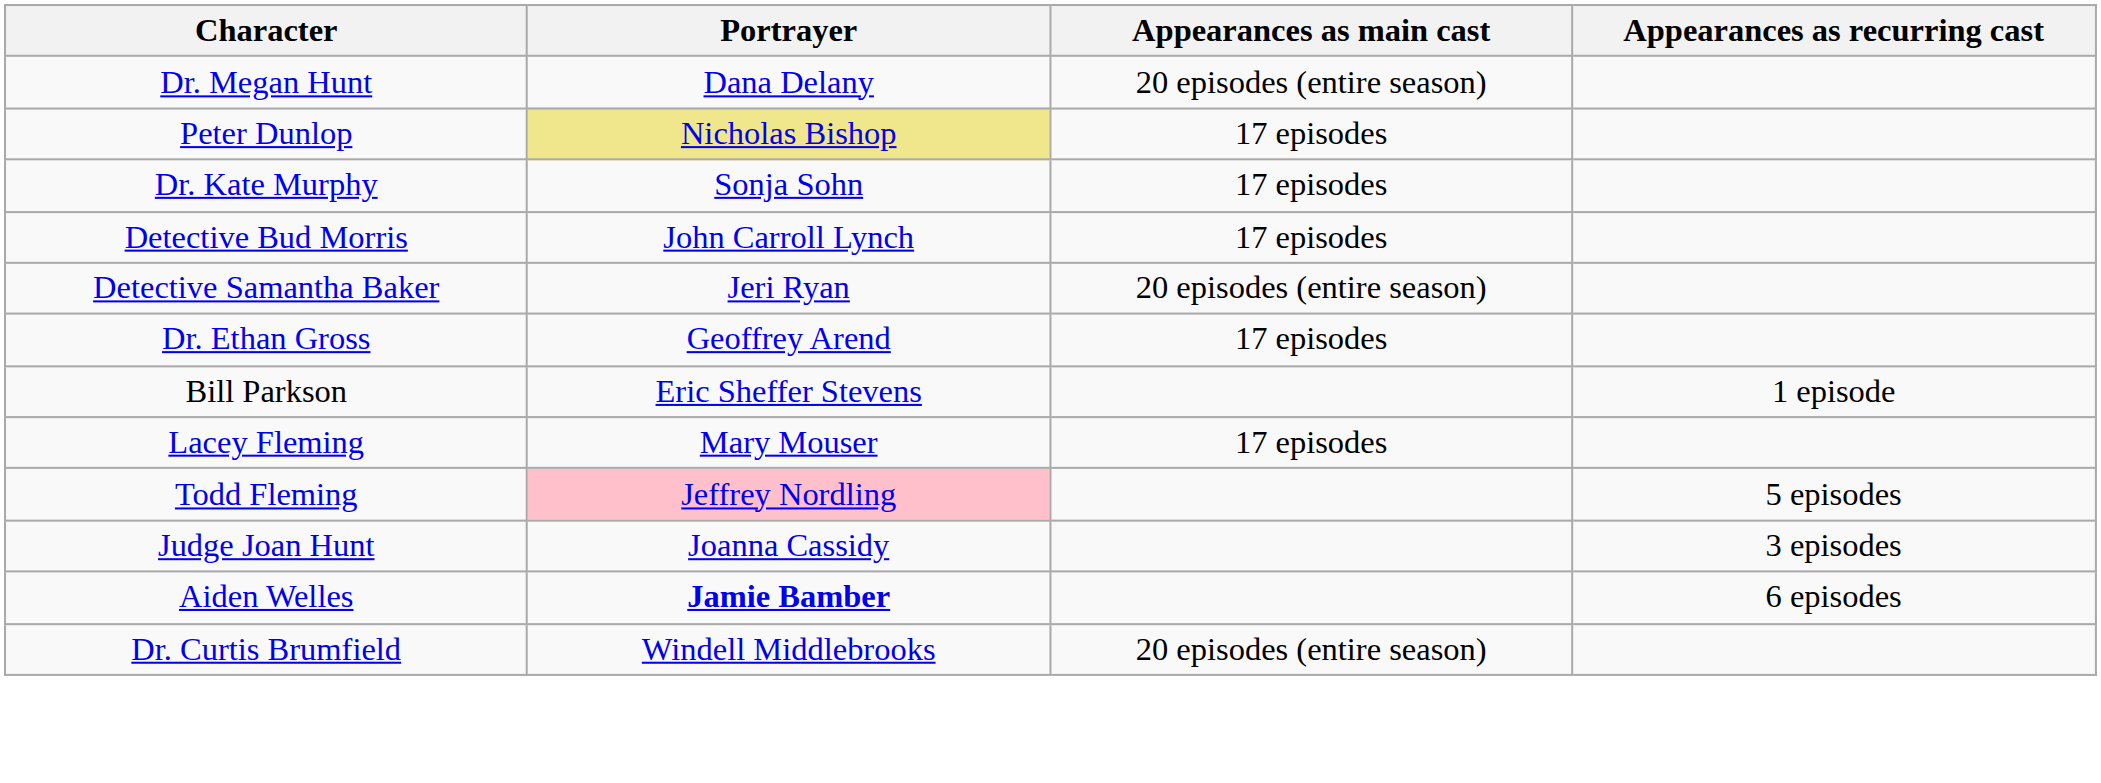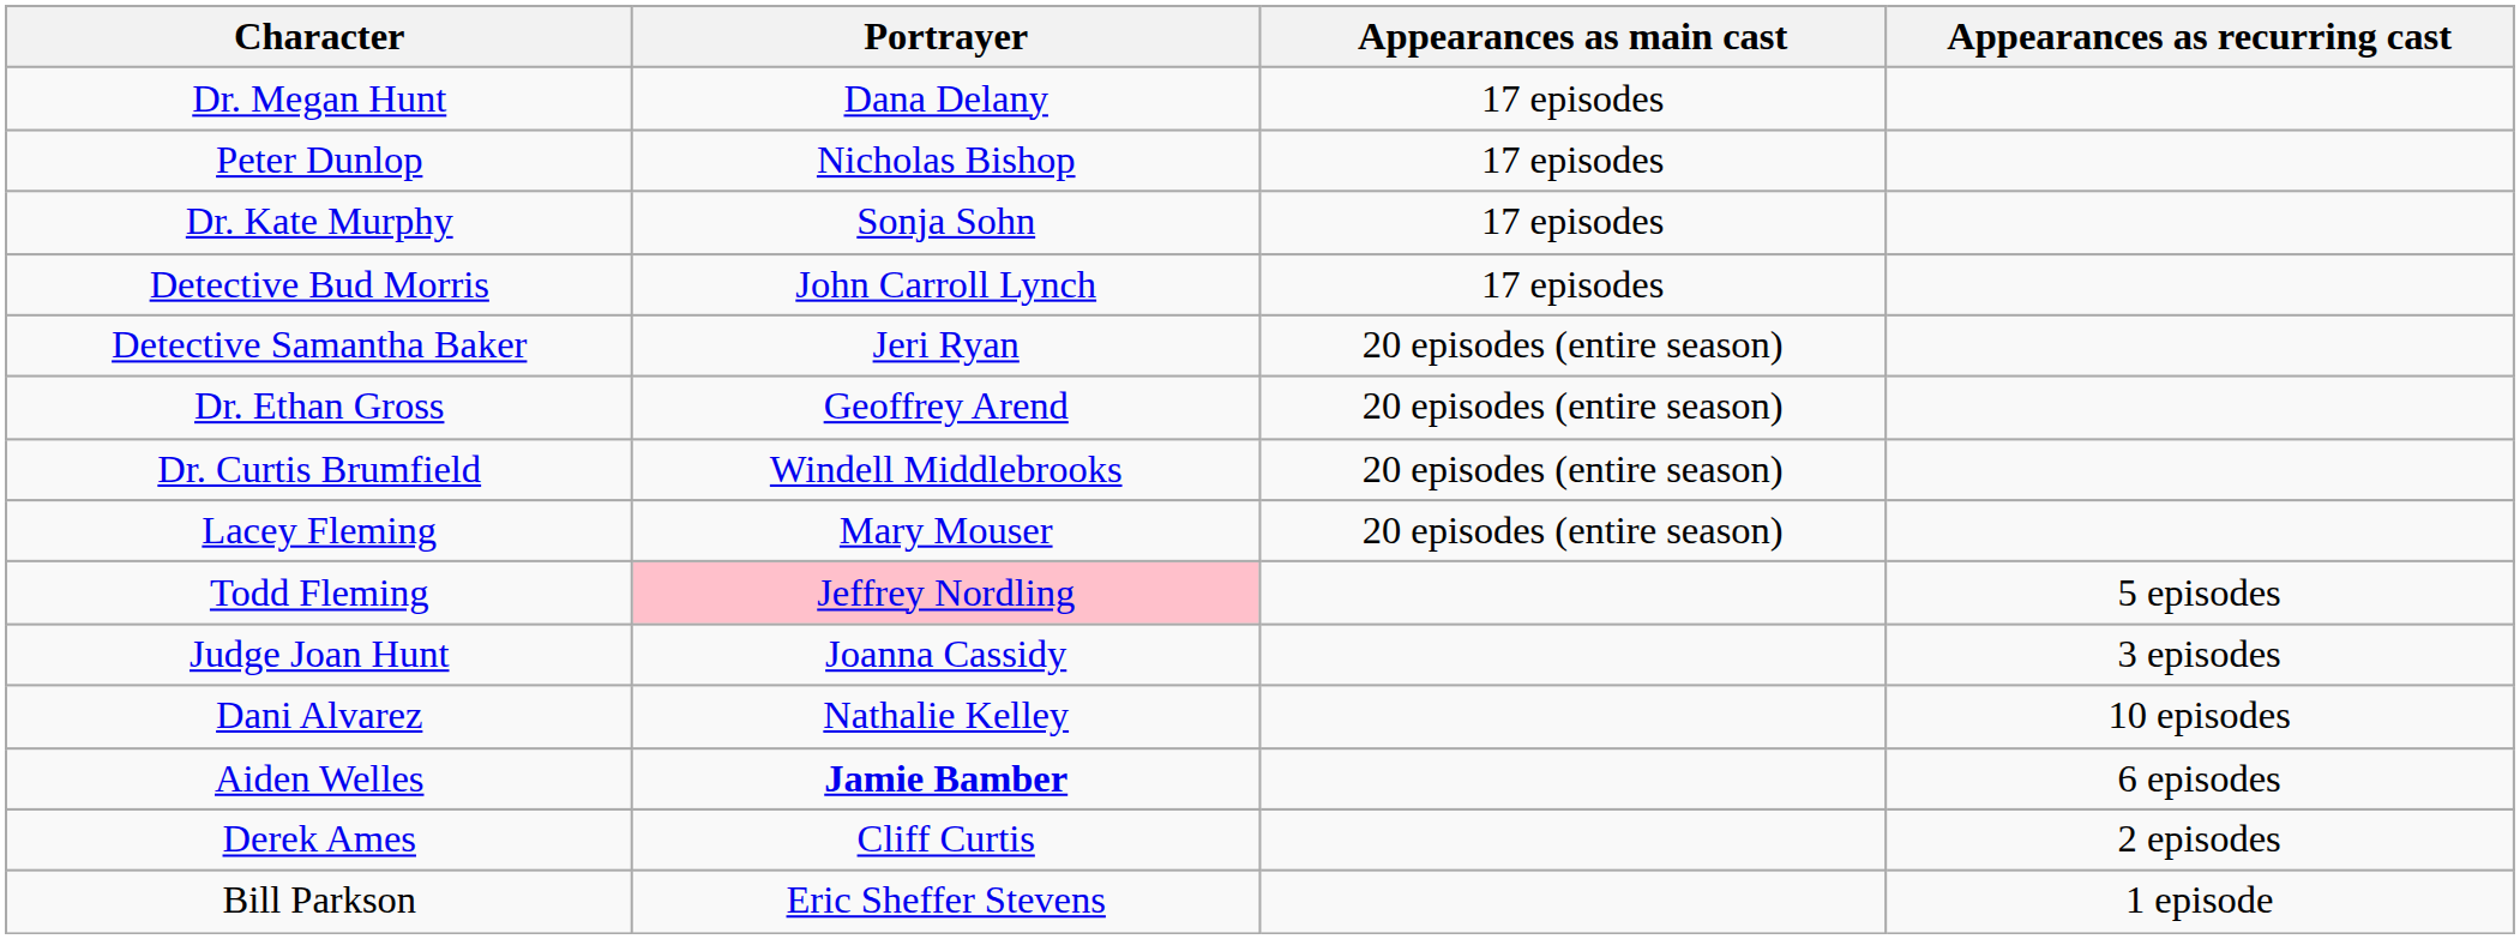Dr. Megan Hunt | Appearances as main cast: 20 episodes (entire season) -> 17 episodes
Peter Dunlop | Portrayer: khaki background -> no background
Dr. Ethan Gross | Appearances as main cast: 17 episodes -> 20 episodes (entire season)
rows swapped: Dr. Curtis Brumfield <-> Bill Parkson
Lacey Fleming | Appearances as main cast: 17 episodes -> 20 episodes (entire season)
+ row: Dani Alvarez | Nathalie Kelley | 10 episodes
+ row: Derek Ames | Cliff Curtis | 2 episodes
